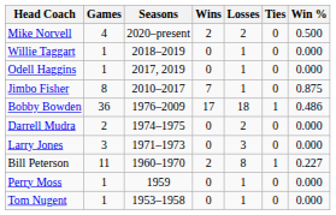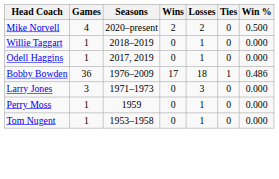- row: Jimbo Fisher | 8 | 2010–2017 | 7 | 1 | 0 | 0.875
- row: Darrell Mudra | 2 | 1974–1975 | 0 | 2 | 0 | 0.000
- row: Bill Peterson | 11 | 1960–1970 | 2 | 8 | 1 | 0.227
